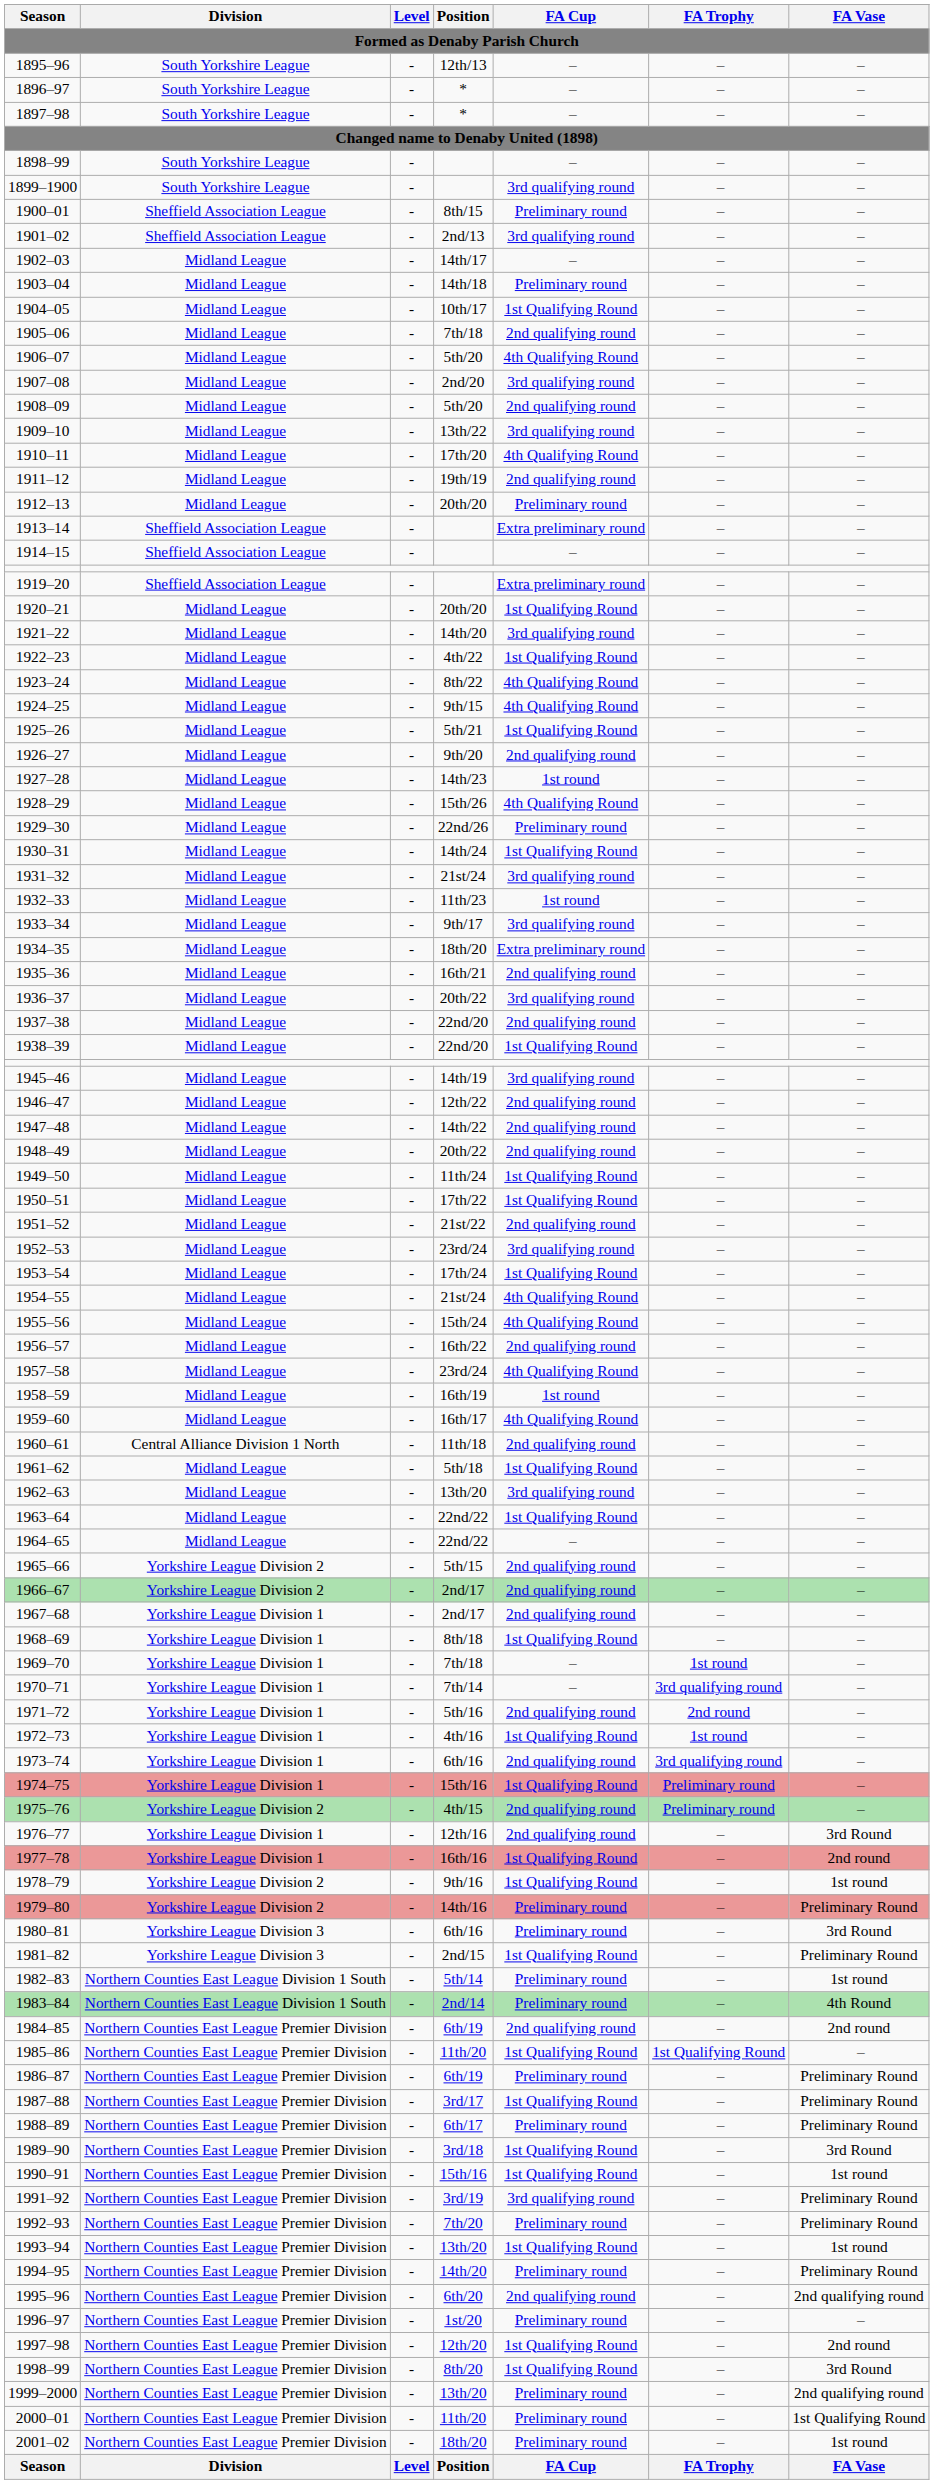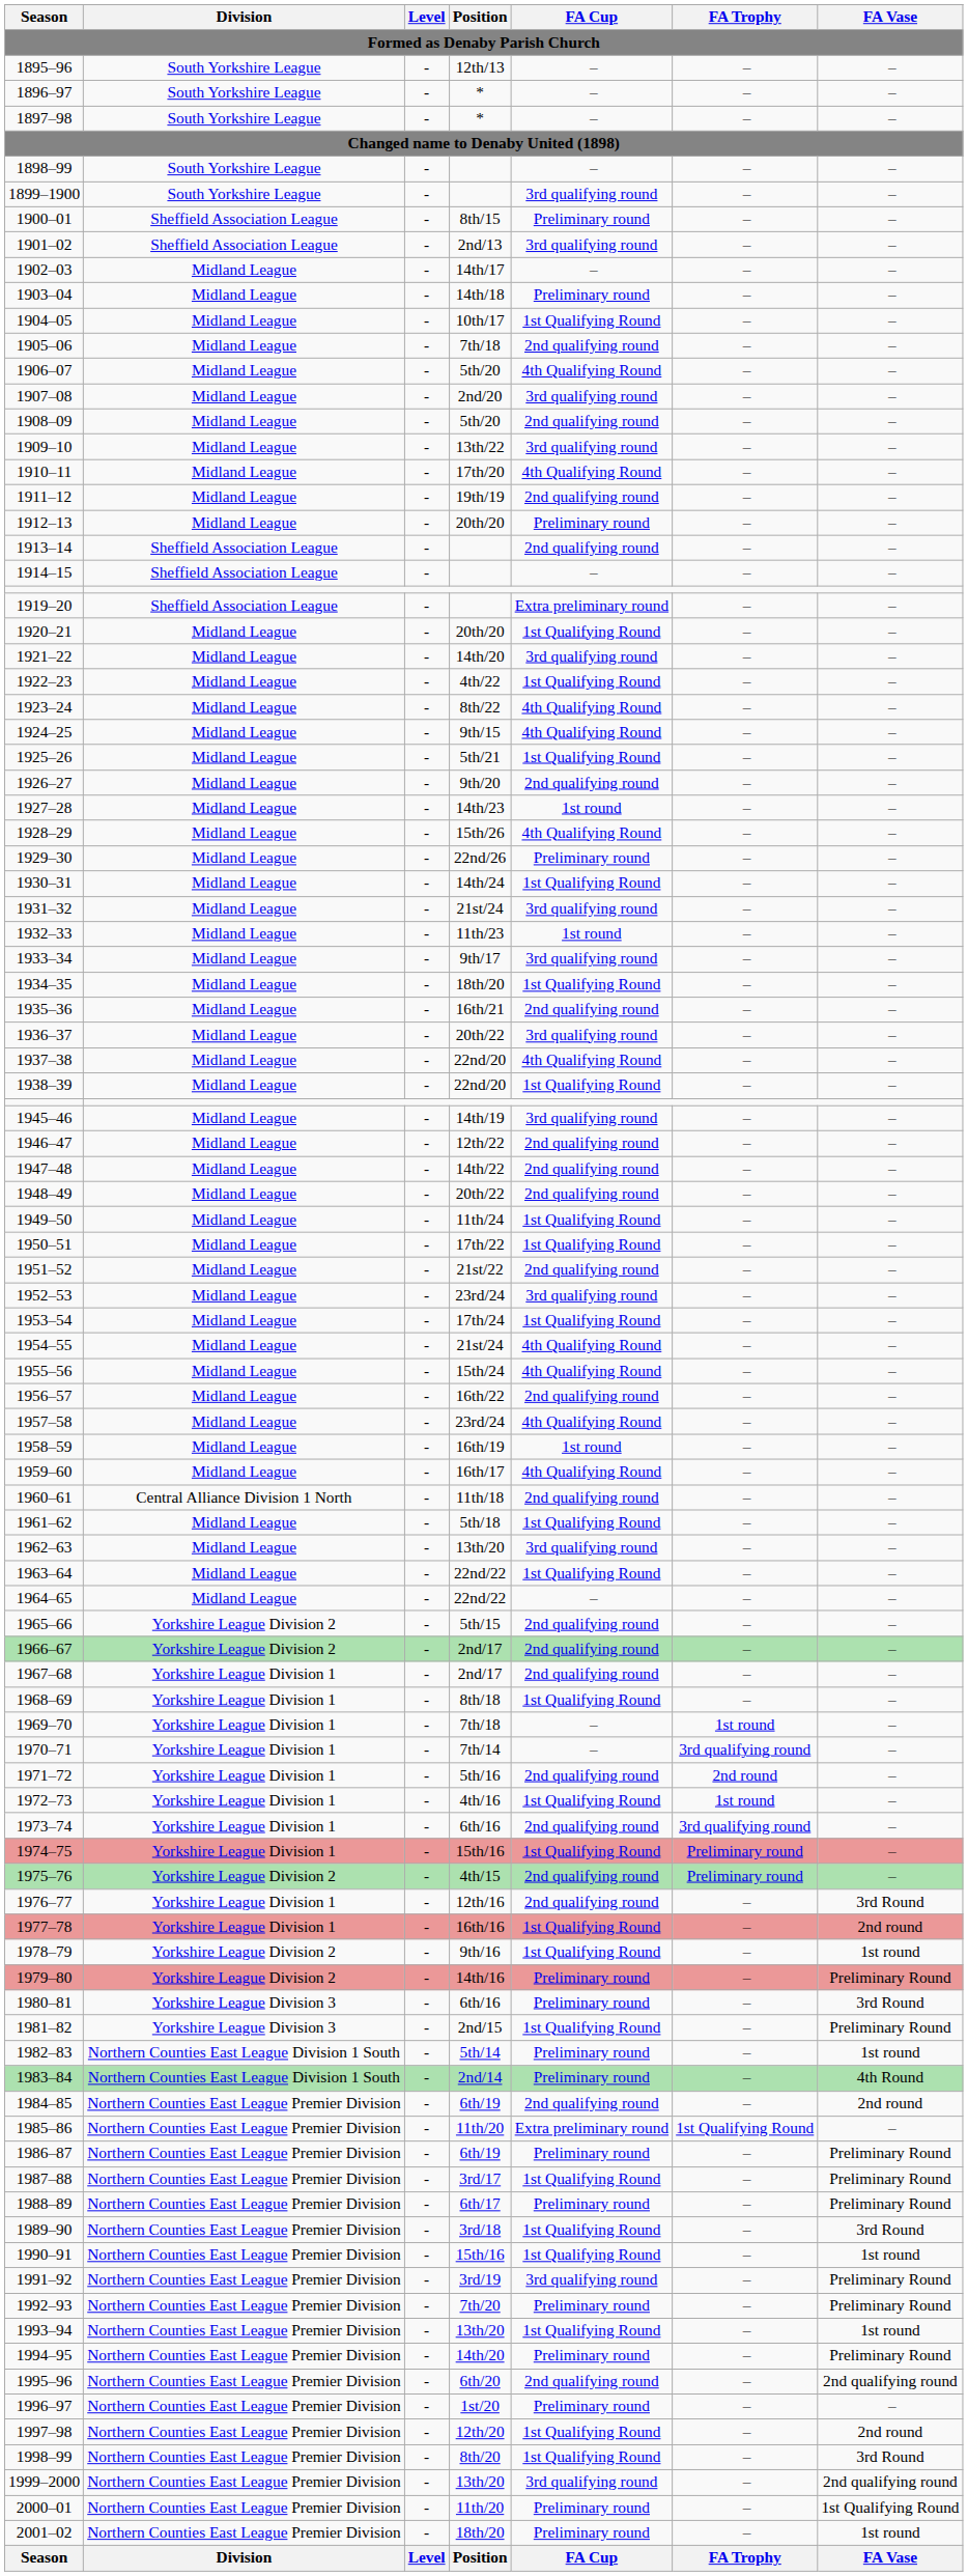1913–14 | FA Cup: Extra preliminary round -> 2nd qualifying round
1934–35 | FA Cup: Extra preliminary round -> 1st Qualifying Round
1937–38 | FA Cup: 2nd qualifying round -> 4th Qualifying Round
1985–86 | FA Cup: 1st Qualifying Round -> Extra preliminary round
1999–2000 | FA Cup: Preliminary round -> 3rd qualifying round
